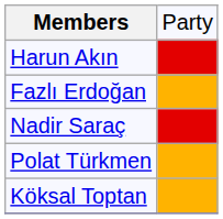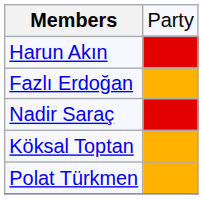rows swapped: Köksal Toptan <-> Polat Türkmen
